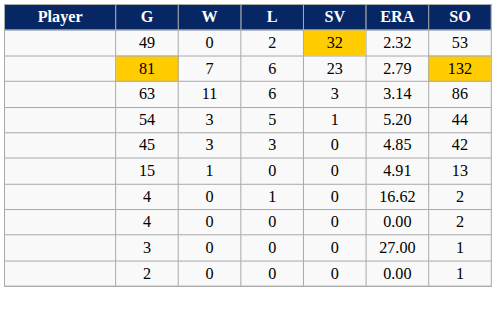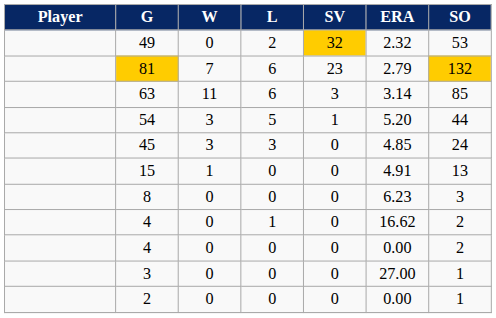63 | SO: 86 -> 85
45 | SO: 42 -> 24
+ row: 8 | 0 | 0 | 0 | 6.23 | 3
